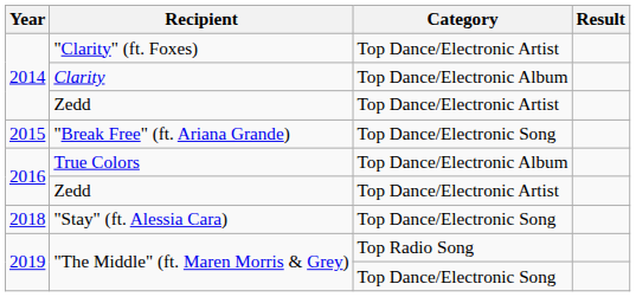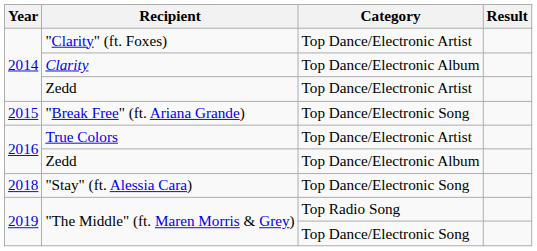True Colors | Category: Top Dance/Electronic Album -> Top Dance/Electronic Artist
2016 / Zedd | Category: Top Dance/Electronic Artist -> Top Dance/Electronic Album
